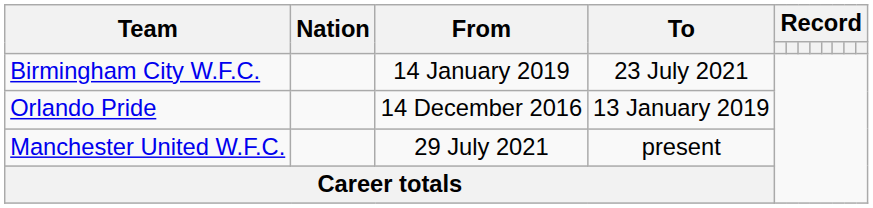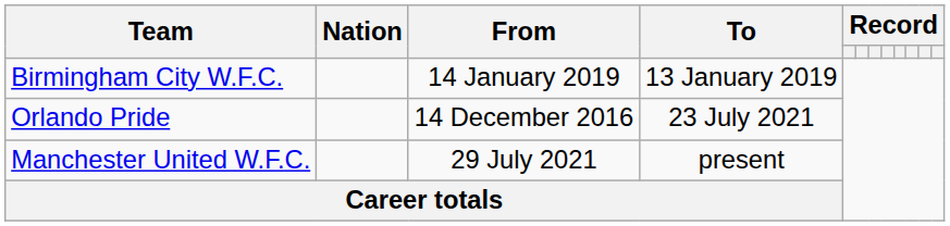Birmingham City W.F.C. | To: 23 July 2021 -> 13 January 2019
Orlando Pride | To: 13 January 2019 -> 23 July 2021
